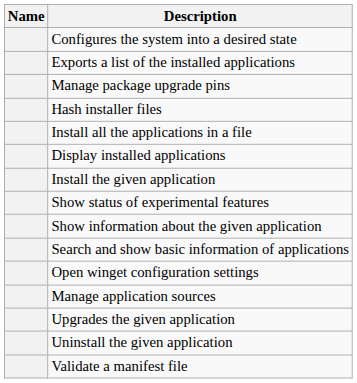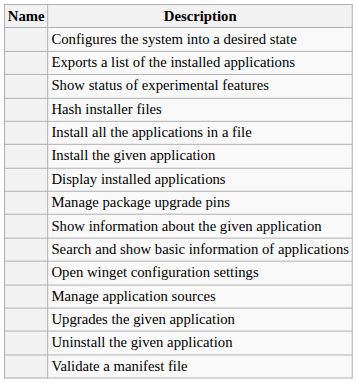rows swapped: Show status of experimental features <-> Manage package upgrade pins
rows swapped: Install the given application <-> Display installed applications
